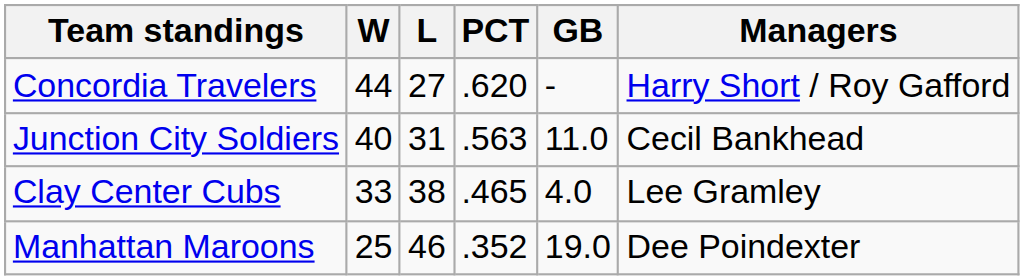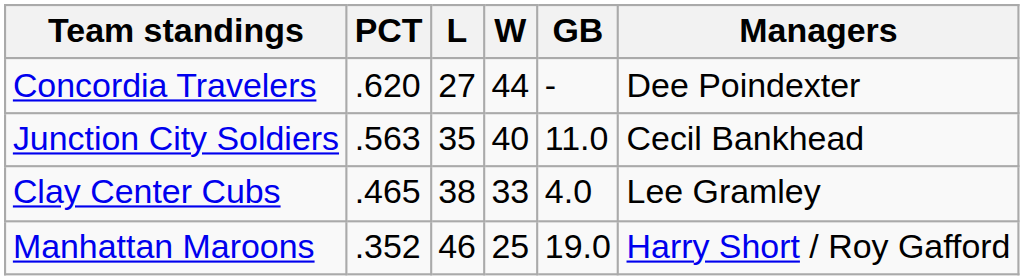columns swapped: W <-> PCT
Concordia Travelers | Managers: Harry Short / Roy Gafford -> Dee Poindexter
Junction City Soldiers | L: 31 -> 35
Manhattan Maroons | Managers: Dee Poindexter -> Harry Short / Roy Gafford
